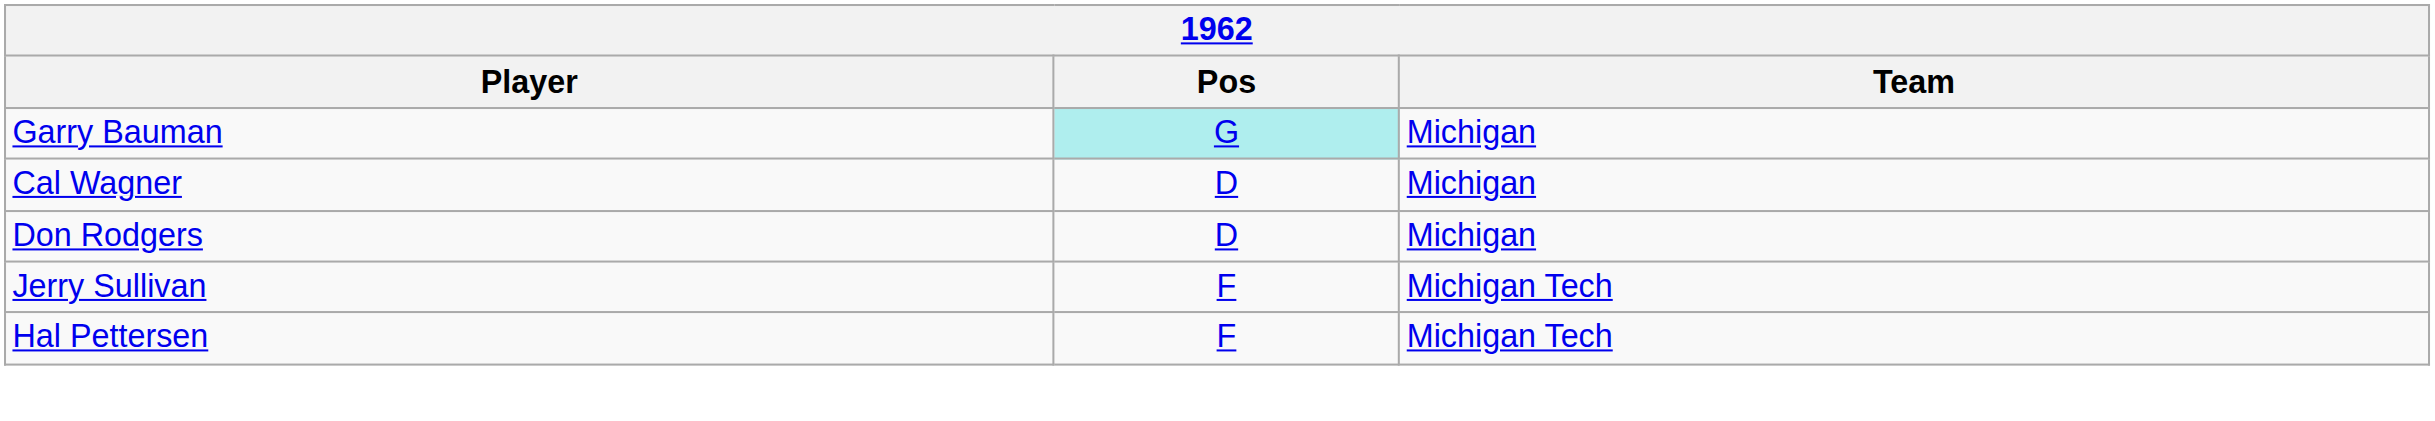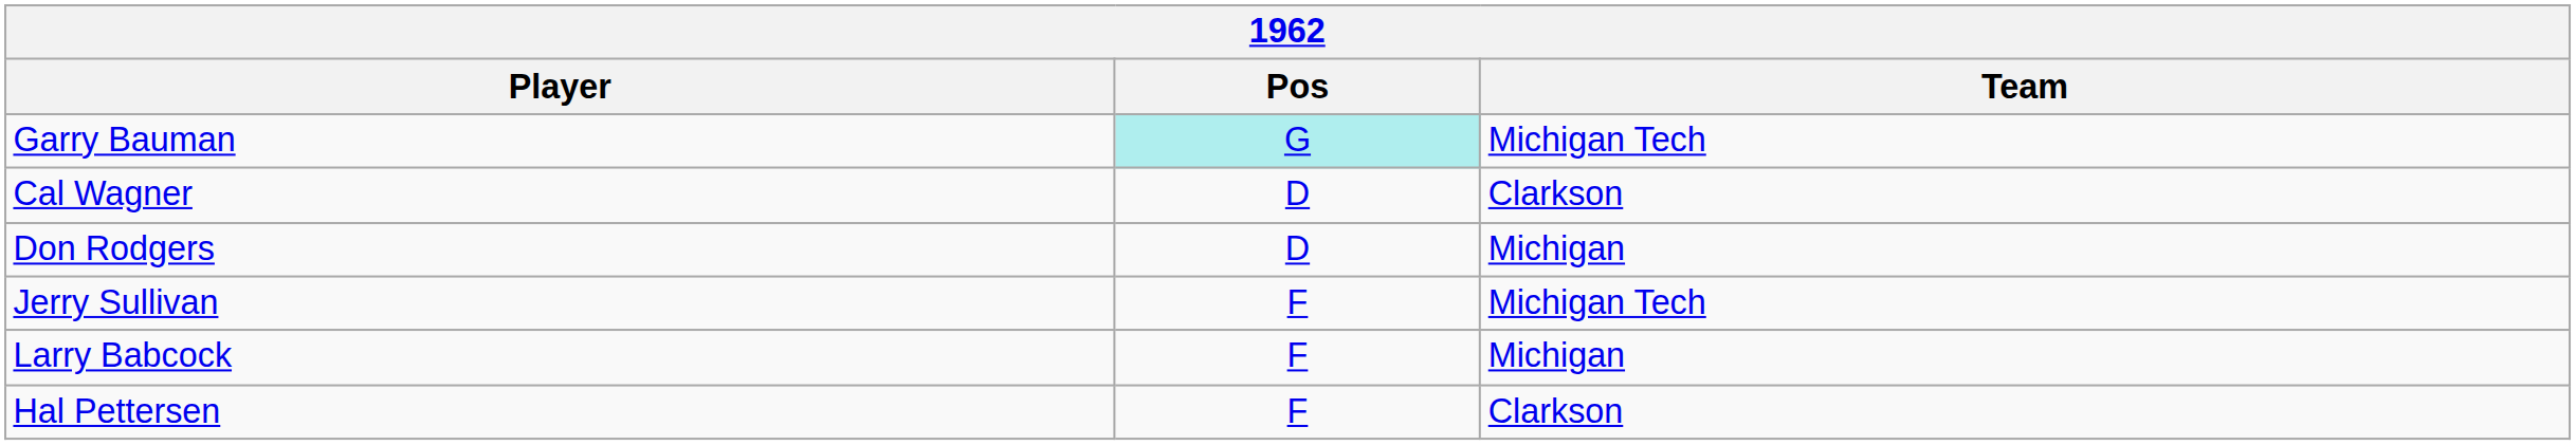Garry Bauman | Team: Michigan -> Michigan Tech
Cal Wagner | Team: Michigan -> Clarkson
+ row: Larry Babcock | F | Michigan
Hal Pettersen | Team: Michigan Tech -> Clarkson
